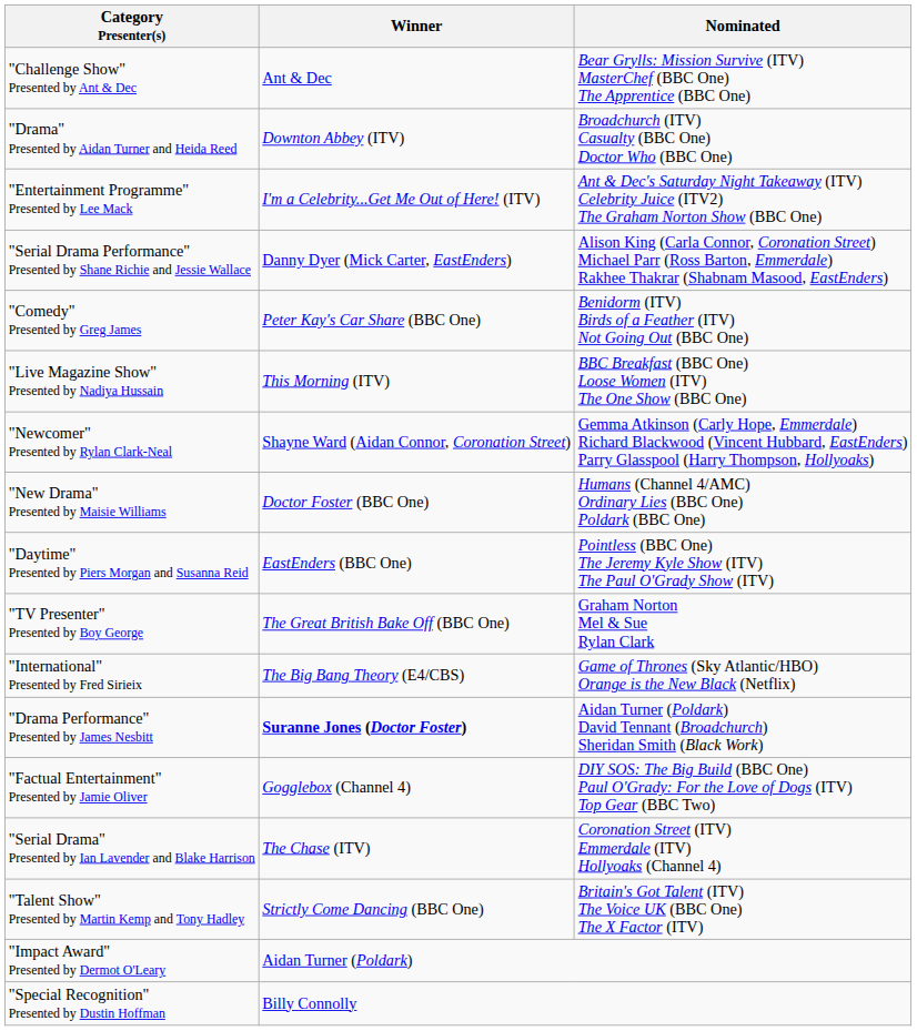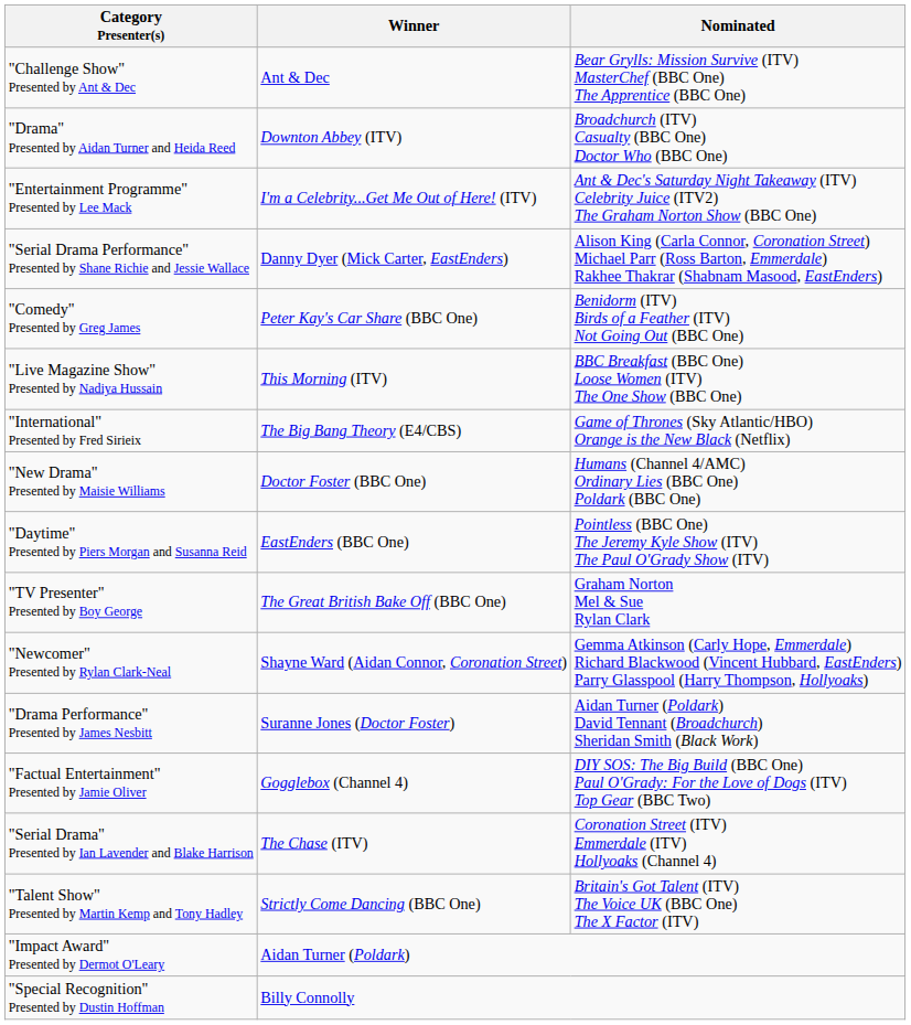rows swapped: "Newcomer" Presented by Rylan Clark-Neal <-> "International" Presented by Fred Sirieix
"Drama Performance" Presented by James Nesbitt | Winner: bold -> normal
